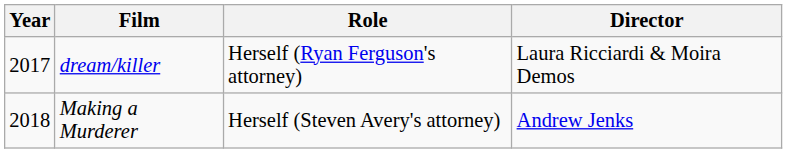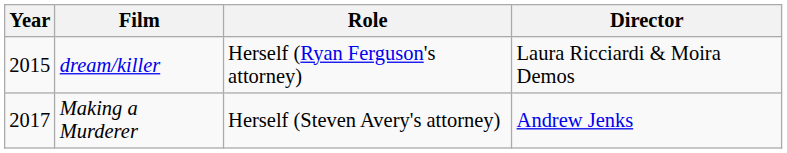dream/killer | Year: 2017 -> 2015
Making a Murderer | Year: 2018 -> 2017
